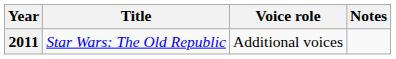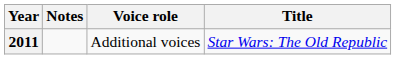columns swapped: Title <-> Notes
